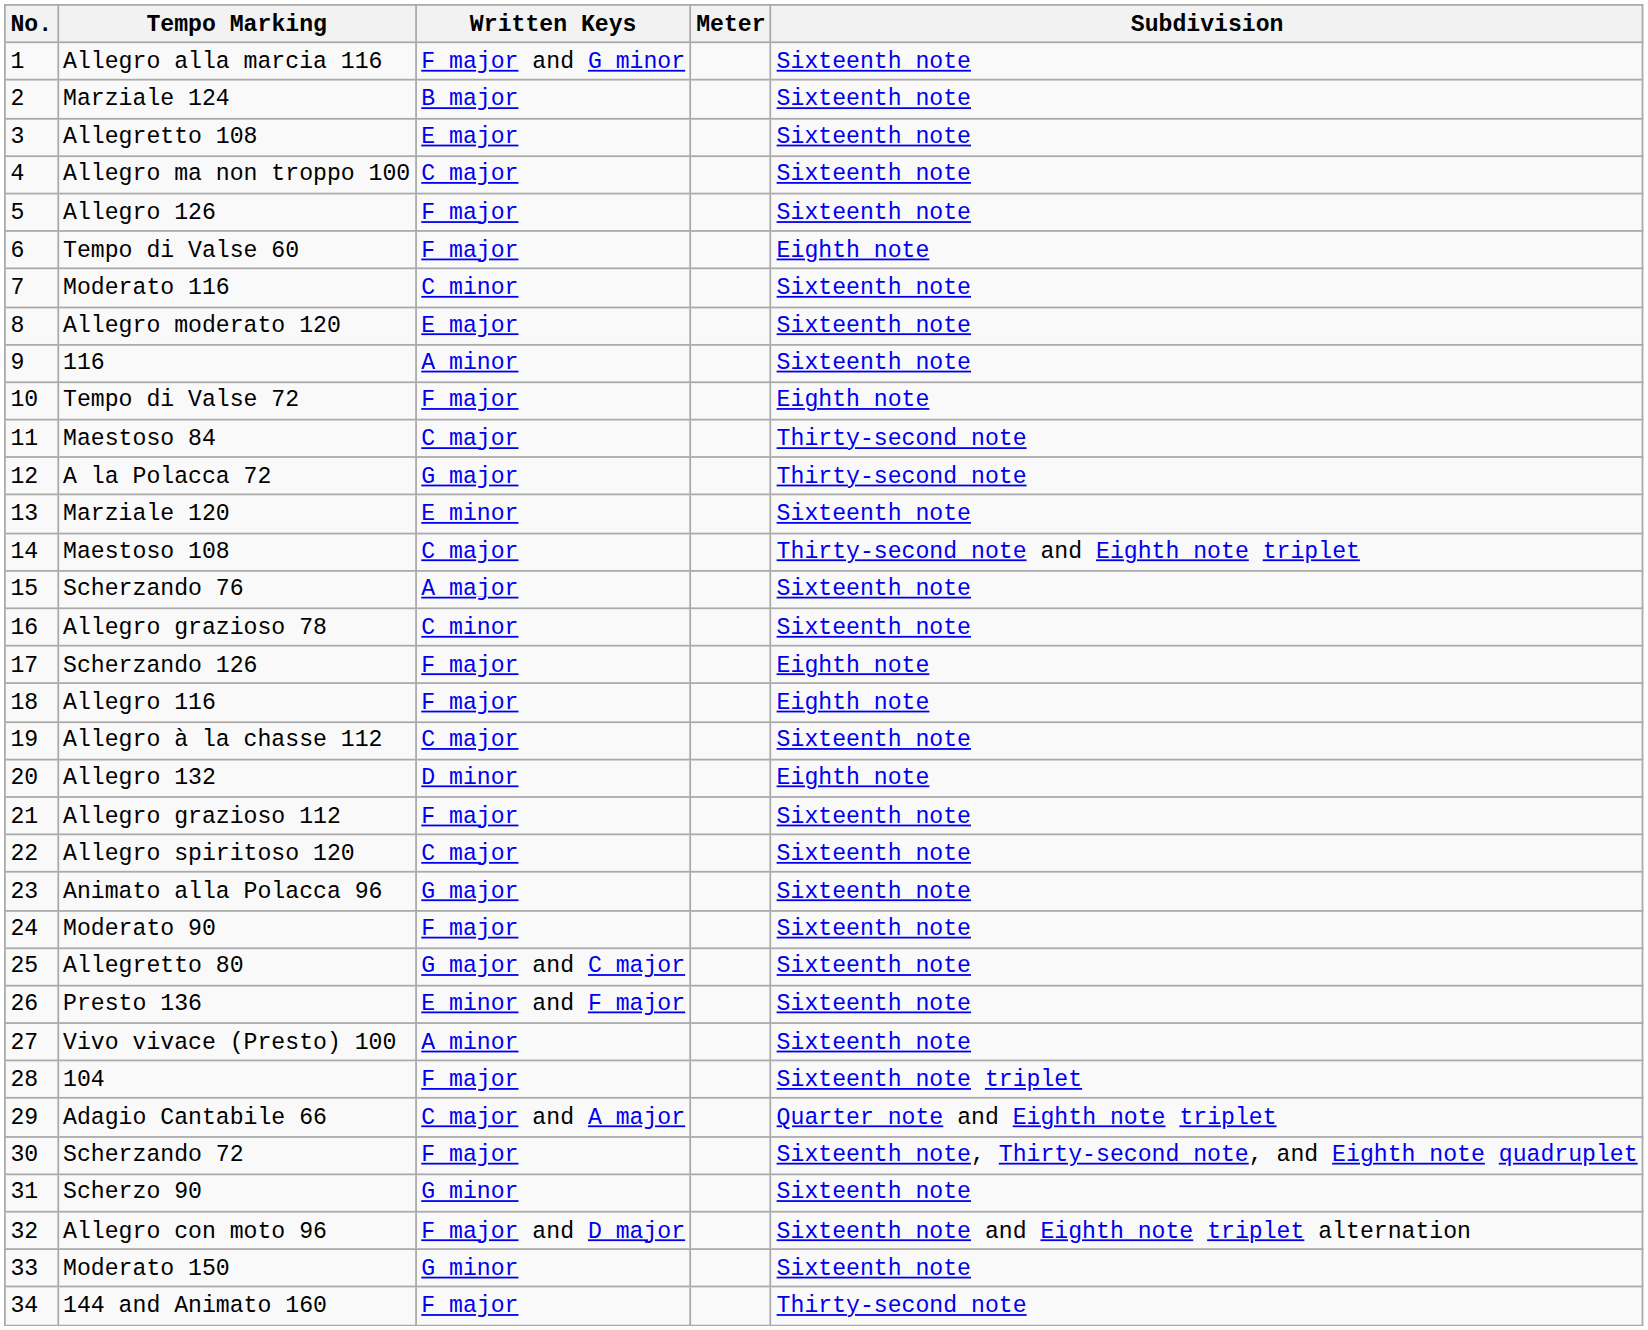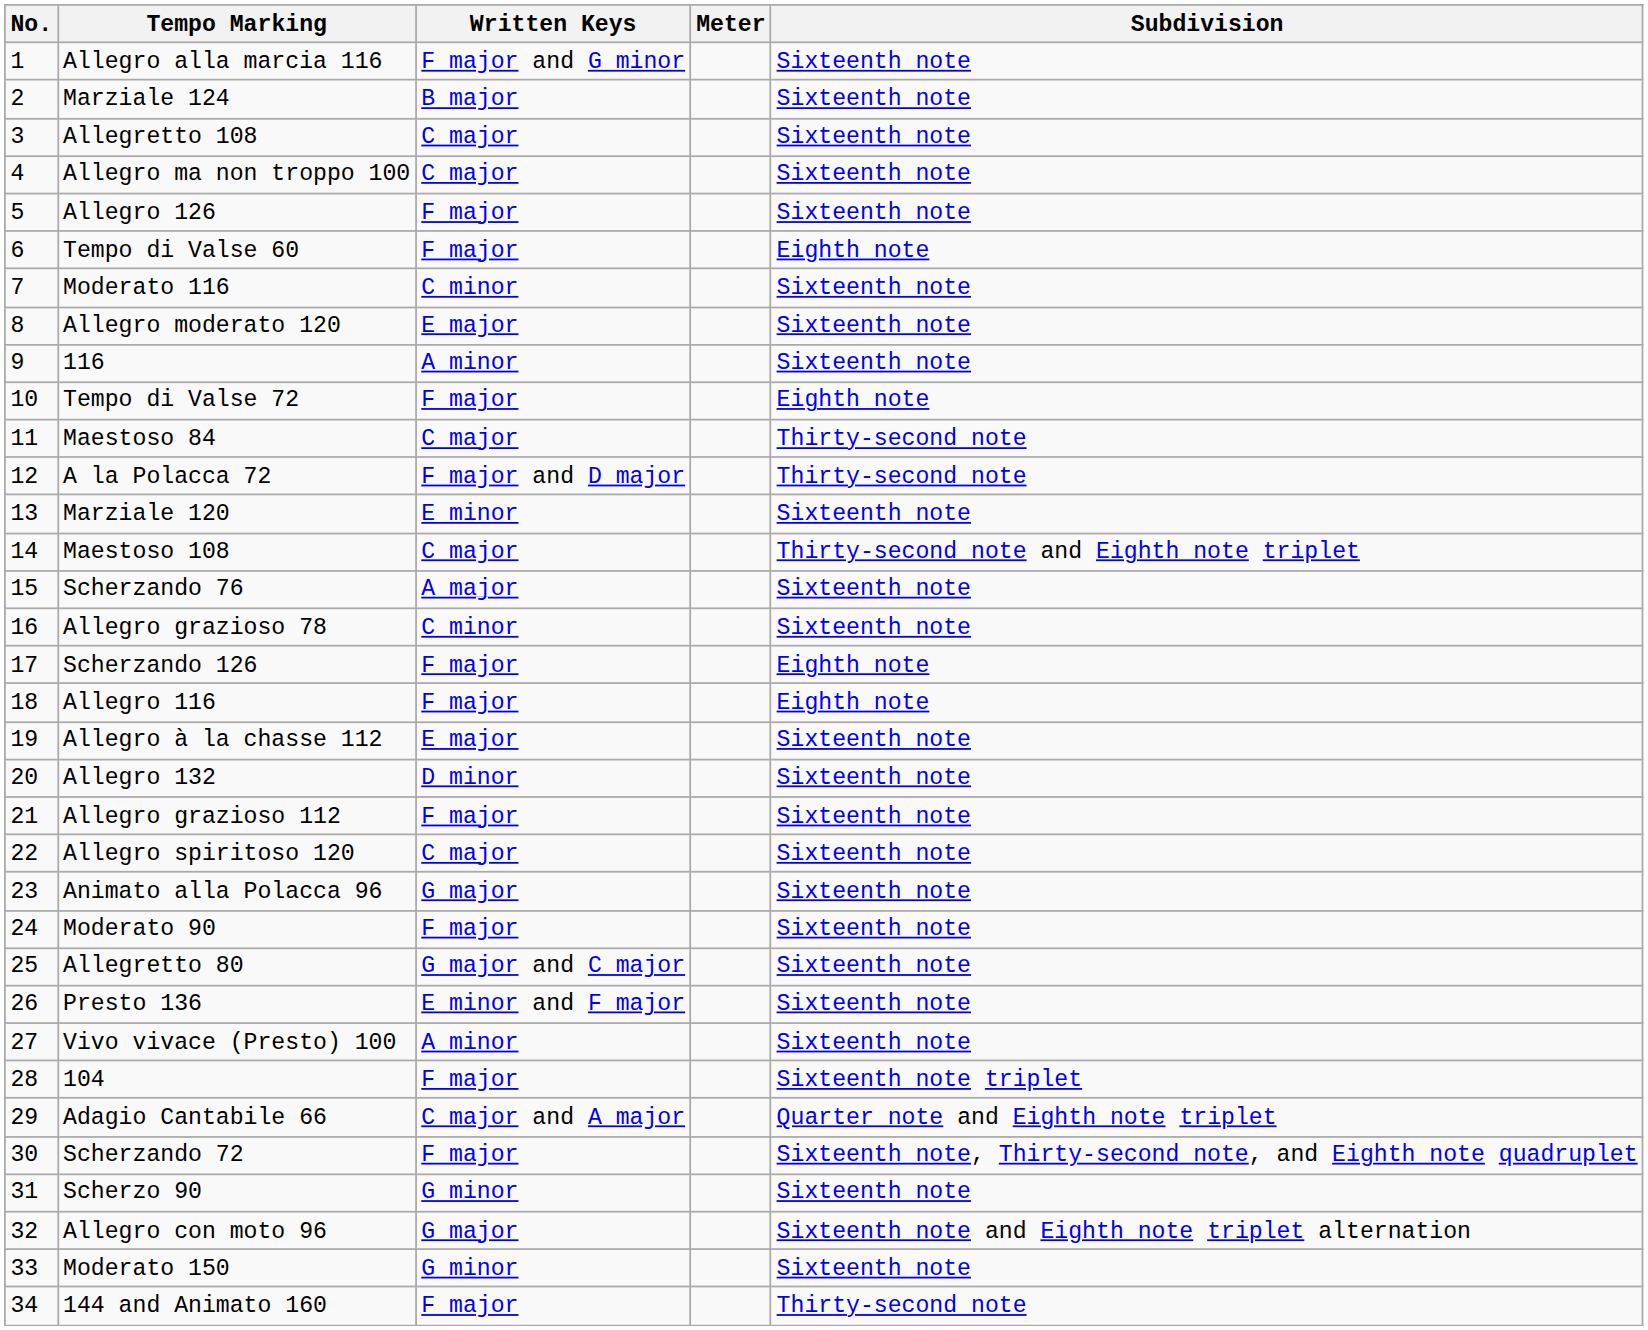Allegretto 108 | Written Keys: E major -> C major
A la Polacca 72 | Written Keys: G major -> F major and D major
Allegro à la chasse 112 | Written Keys: C major -> E major
Allegro 132 | Subdivision: Eighth note -> Sixteenth note
Allegro con moto 96 | Written Keys: F major and D major -> G major
